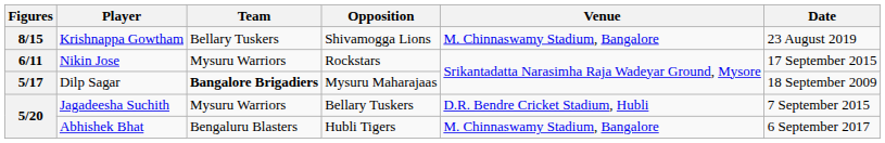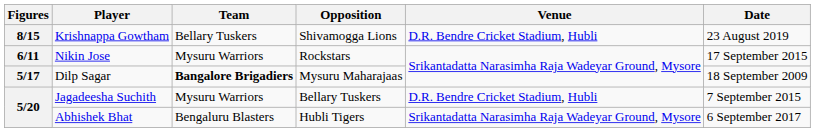Krishnappa Gowtham | Venue: M. Chinnaswamy Stadium, Bangalore -> D.R. Bendre Cricket Stadium, Hubli
Abhishek Bhat | Venue: M. Chinnaswamy Stadium, Bangalore -> Srikantadatta Narasimha Raja Wadeyar Ground, Mysore
